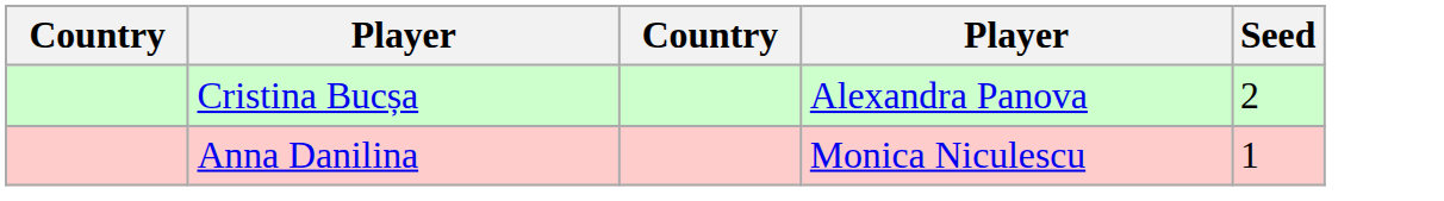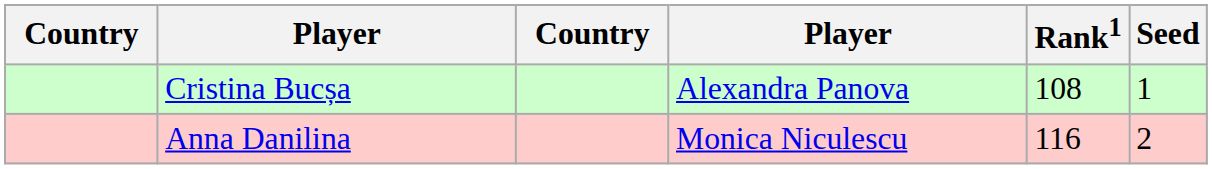+ column: Rank1 | 108 | 116
Cristina Bucșa | Seed: 2 -> 1
Anna Danilina | Seed: 1 -> 2
